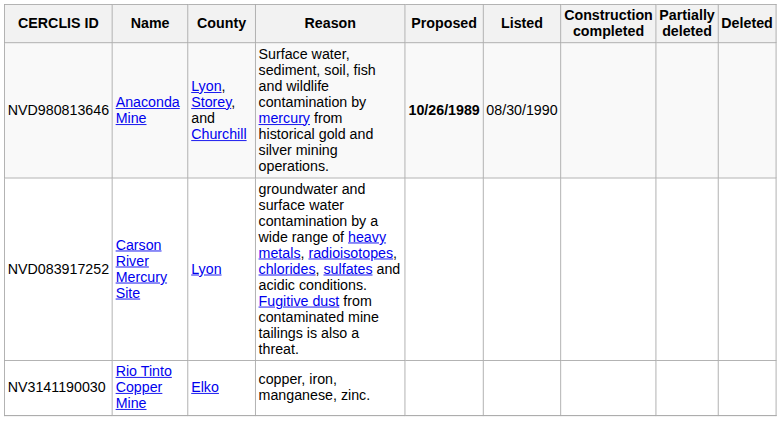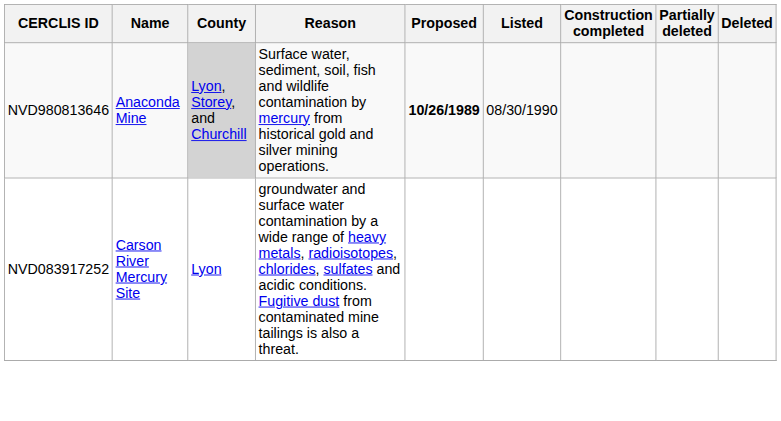NVD980813646 | County: no background -> lightgrey background
- row: NV3141190030 | Rio Tinto Copper Mine | Elko | copper, iron, manganese, zinc.
